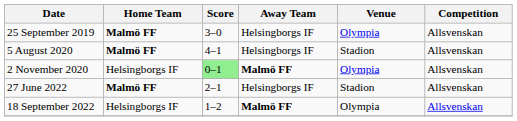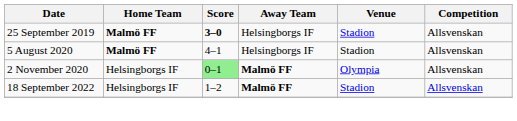25 September 2019 | Score: normal -> bold
25 September 2019 | Venue: Olympia -> Stadion
- row: 27 June 2022 | Malmö FF | 2–1 | Helsingborgs IF | Stadion | Allsvenskan
18 September 2022 | Venue: Olympia -> Stadion
